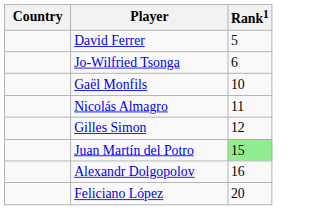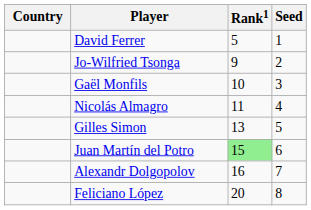+ column: Seed | 1 | 2 | 3 | 4 | 5 | 6 | 7 | 8
Jo-Wilfried Tsonga | Rank1: 6 -> 9
Gilles Simon | Rank1: 12 -> 13
